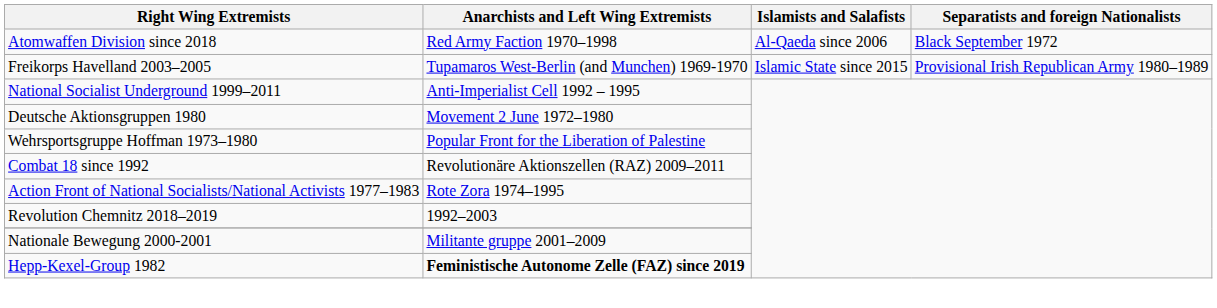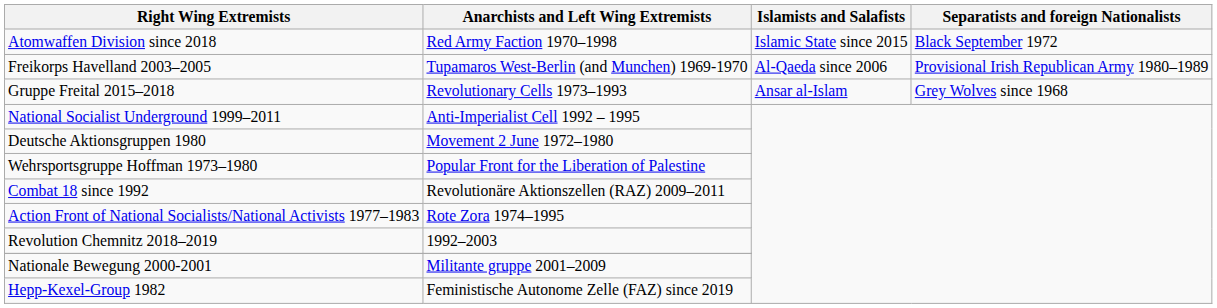Atomwaffen Division since 2018 | Islamists and Salafists: Al-Qaeda since 2006 -> Islamic State since 2015
Freikorps Havelland 2003–2005 | Islamists and Salafists: Islamic State since 2015 -> Al-Qaeda since 2006
+ row: Gruppe Freital 2015–2018 | Revolutionary Cells 1973–1993 | Ansar al-Islam | Grey Wolves since 1968
Hepp-Kexel-Group 1982 | Anarchists and Left Wing Extremists: bold -> normal
